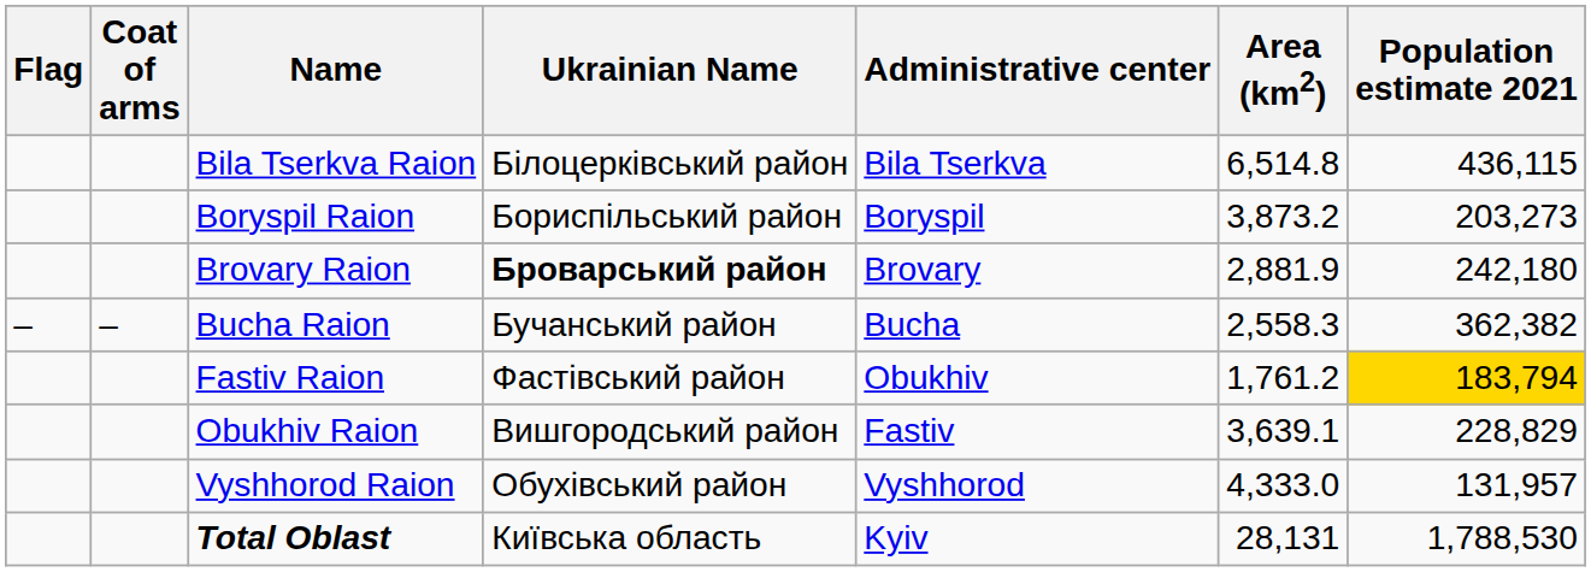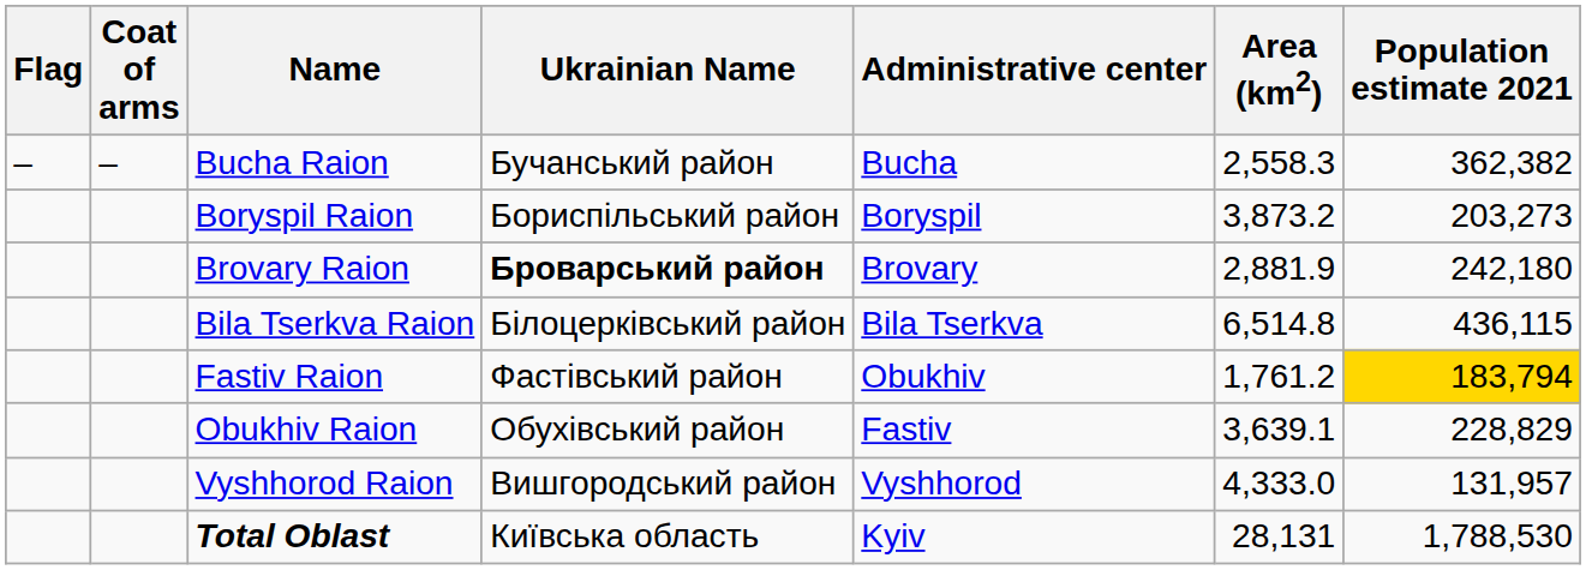rows swapped: Bila Tserkva Raion <-> Bucha Raion
Obukhiv Raion | Ukrainian Name: Вишгородський район -> Обухівський район
Vyshhorod Raion | Ukrainian Name: Обухівський район -> Вишгородський район
